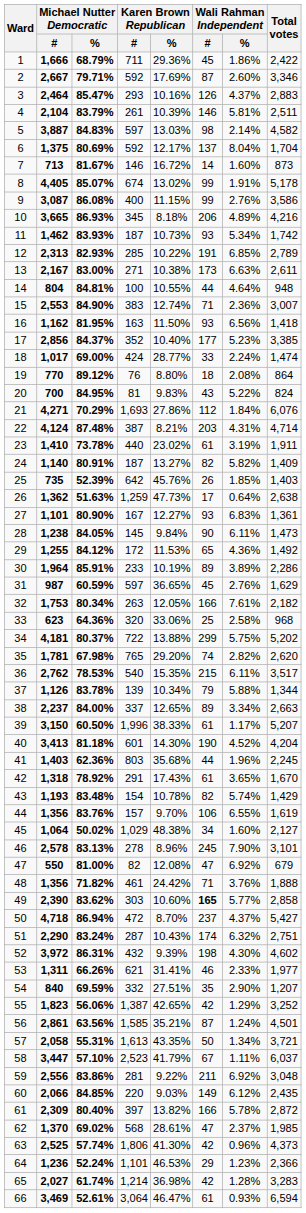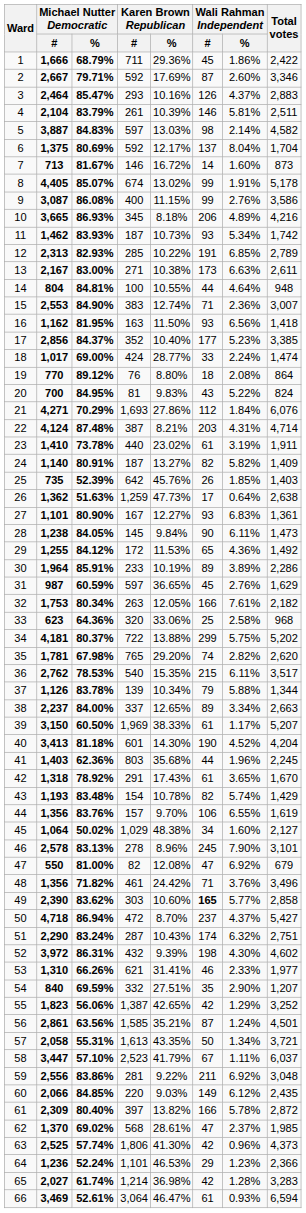39 | Karen Brown Republican / #: 1,996 -> 1,969
48 | Total votes: 1,888 -> 3,496
53 | Michael Nutter Democratic / #: 1,311 -> 1,310
